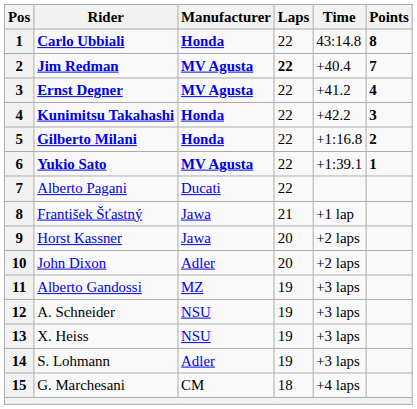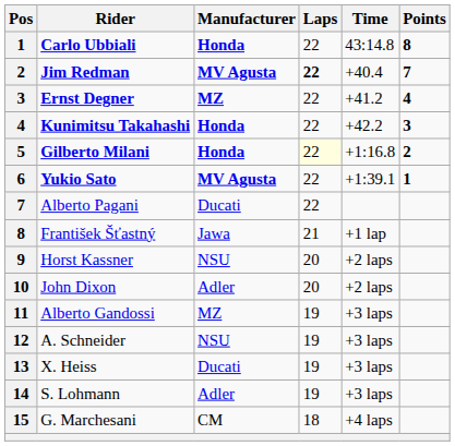Ernst Degner | Manufacturer: MV Agusta -> MZ
Gilberto Milani | Laps: no background -> lightyellow background
Horst Kassner | Manufacturer: Jawa -> NSU
X. Heiss | Manufacturer: NSU -> Ducati
